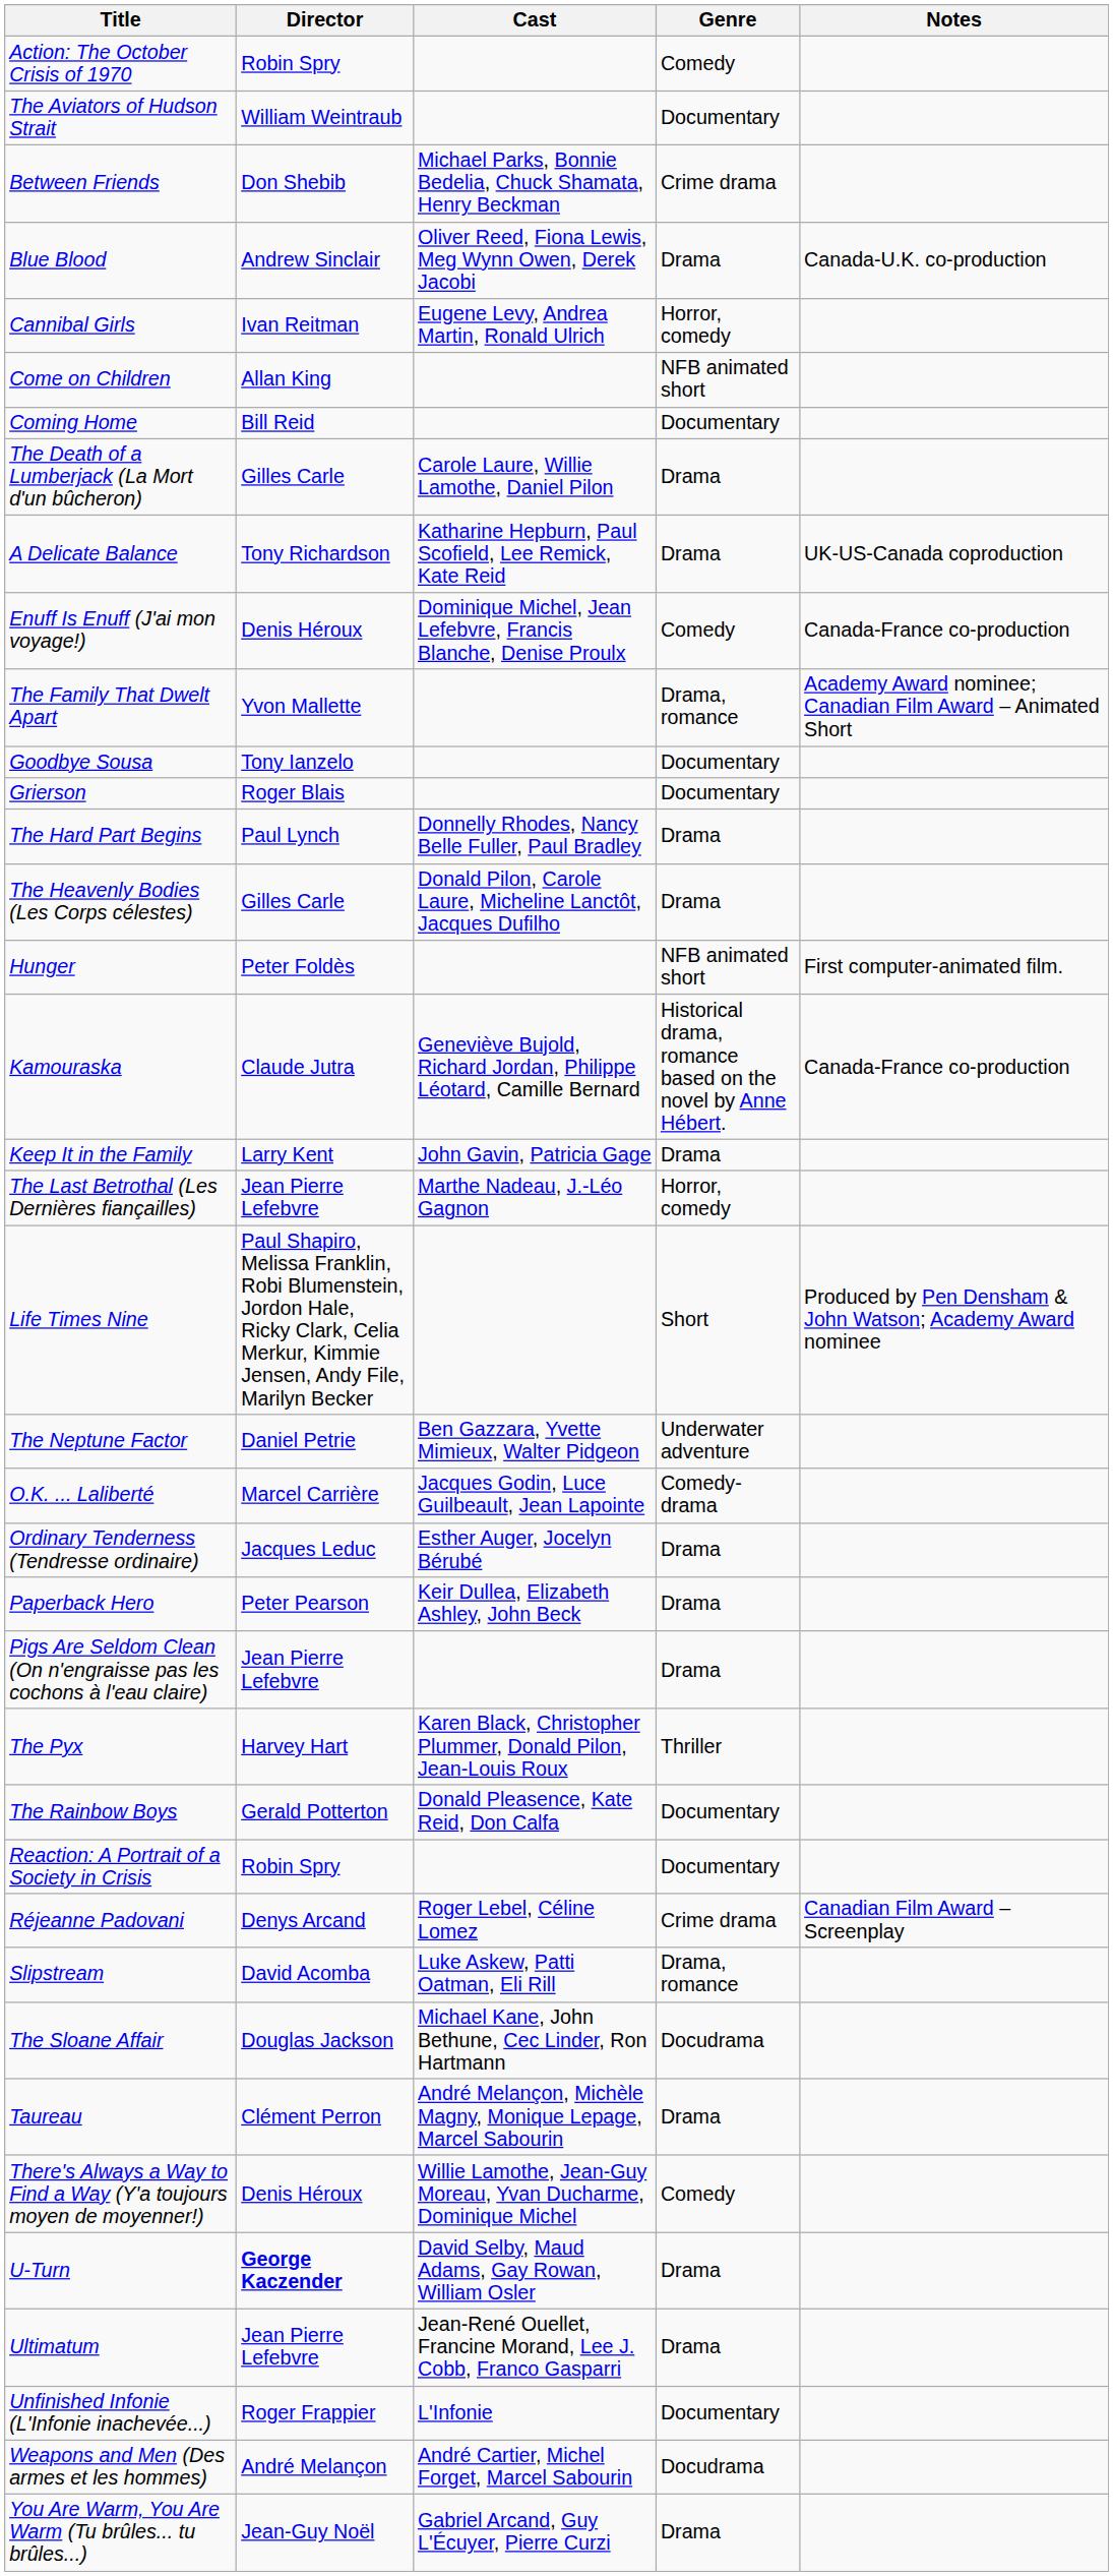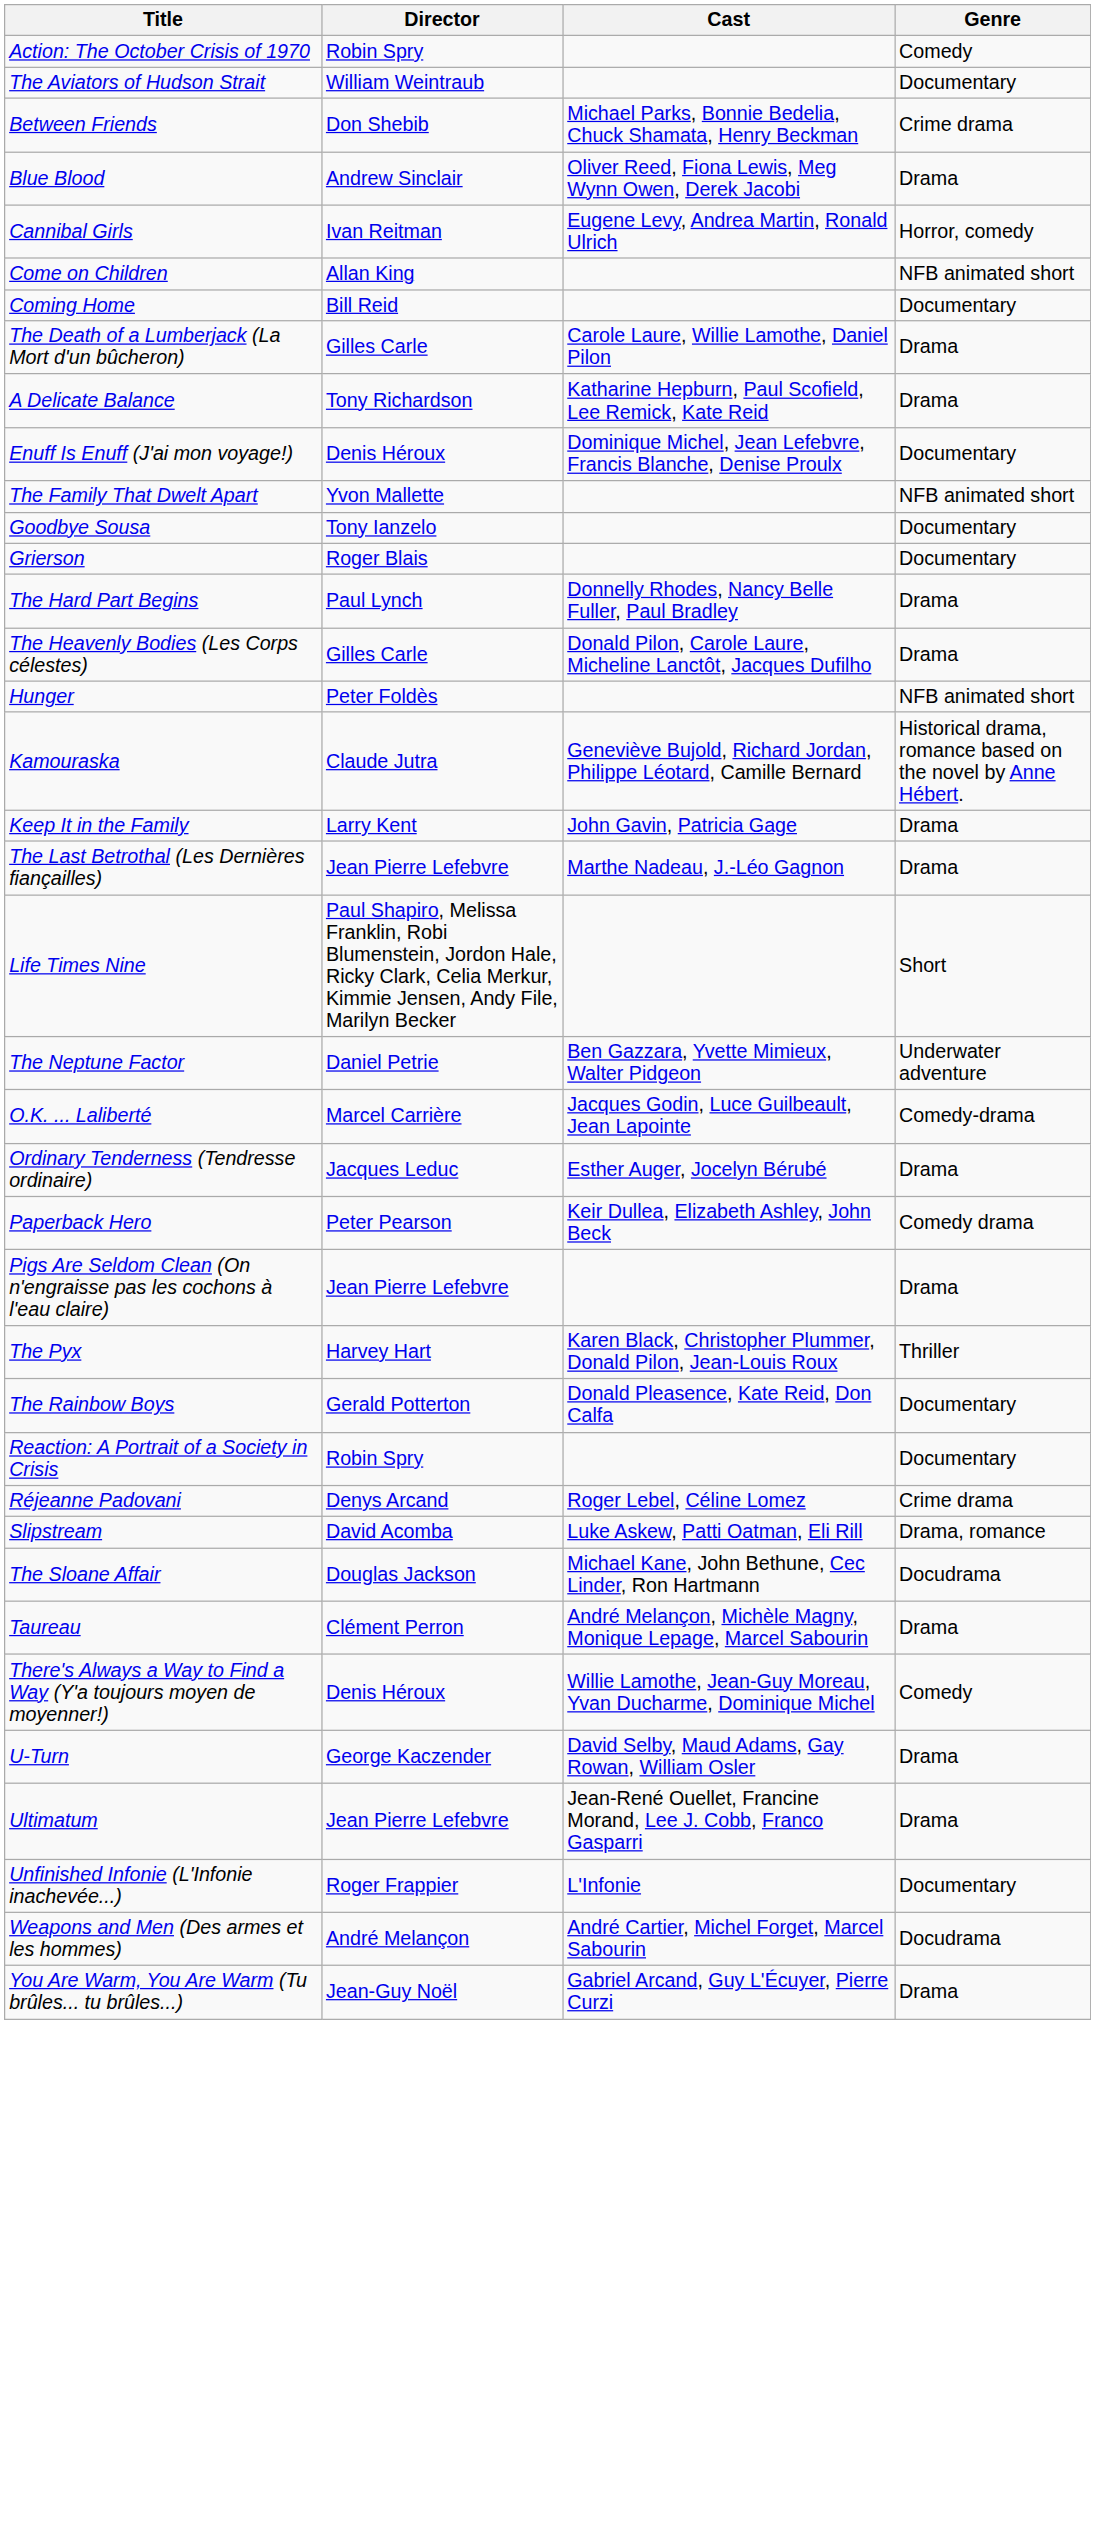- column: Notes | Canada-U.K. co-production | UK-US-Canada coproduction | Canada-France co-production | Academy Award nominee; Canadian Film Award – Animated Short | First computer-animated film. | Canada-France co-production | Produced by Pen Densham & John Watson; Academy Award nominee | Canadian Film Award – Screenplay
Enuff Is Enuff (J'ai mon voyage!) | Genre: Comedy -> Documentary
The Family That Dwelt Apart | Genre: Drama, romance -> NFB animated short
The Last Betrothal (Les Dernières fiançailles) | Genre: Horror, comedy -> Drama
Paperback Hero | Genre: Drama -> Comedy drama
U-Turn | Director: bold -> normal
